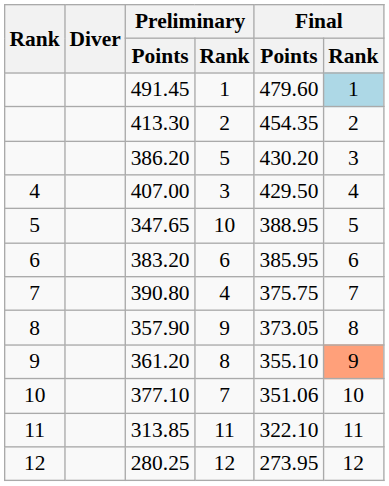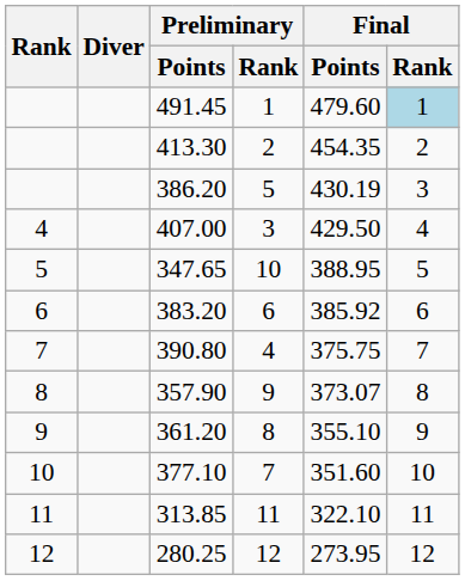386.20 | Final / Points: 430.20 -> 430.19
383.20 | Final / Points: 385.95 -> 385.92
357.90 | Final / Points: 373.05 -> 373.07
361.20 | Final / Rank: lightsalmon background -> no background
377.10 | Final / Points: 351.06 -> 351.60
